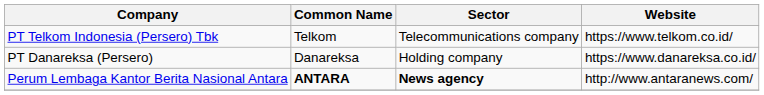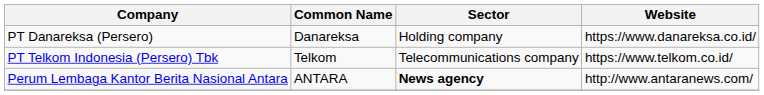rows swapped: PT Telkom Indonesia (Persero) Tbk <-> PT Danareksa (Persero)
Perum Lembaga Kantor Berita Nasional Antara | Common Name: bold -> normal
